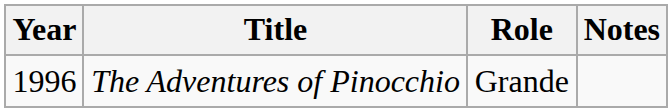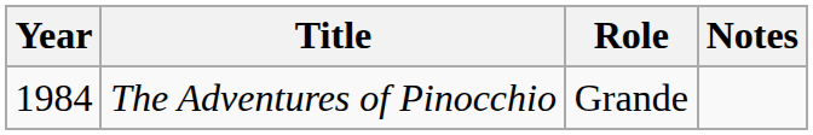The Adventures of Pinocchio | Year: 1996 -> 1984
